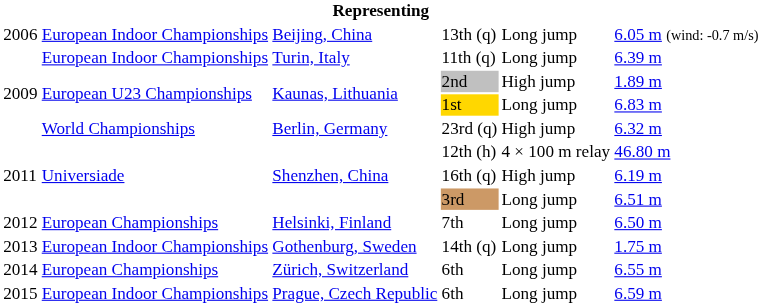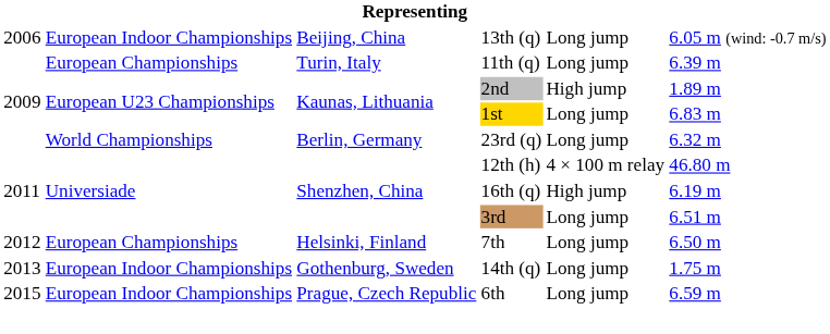11th (q) | column 2: European Indoor Championships -> European Championships
23rd (q) | column 5: High jump -> Long jump
- row: 2014 | European Championships | Zürich, Switzerland | 6th | Long jump | 6.55 m
